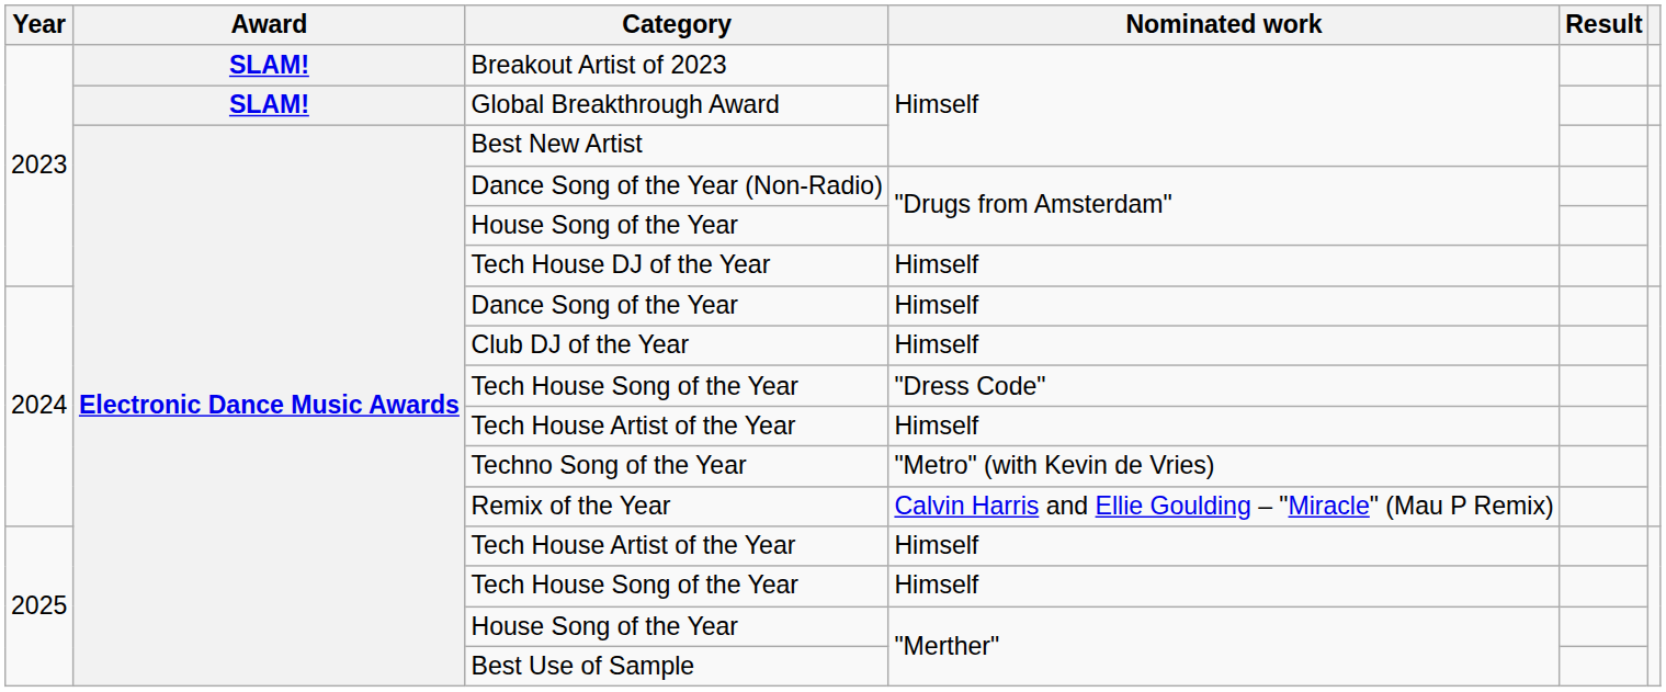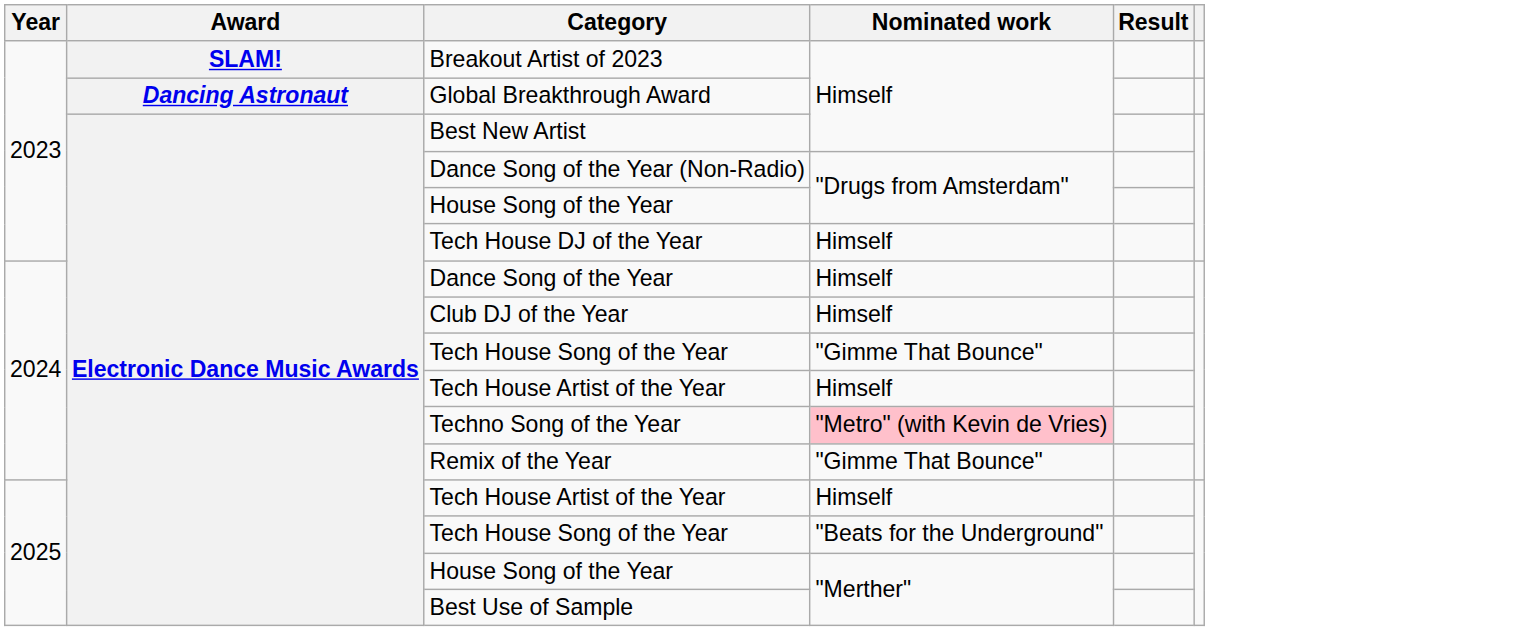Global Breakthrough Award | Award: SLAM! -> Dancing Astronaut
2024 / Tech House Song of the Year | Nominated work: "Dress Code" -> "Gimme That Bounce"
Techno Song of the Year | Nominated work: no background -> pink background
Remix of the Year | Nominated work: Calvin Harris and Ellie Goulding – "Miracle" (Mau P Remix) -> "Gimme That Bounce"
2025 / Tech House Song of the Year | Nominated work: Himself -> "Beats for the Underground"
